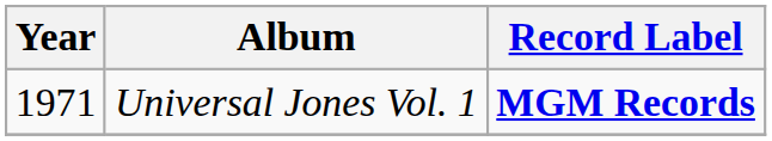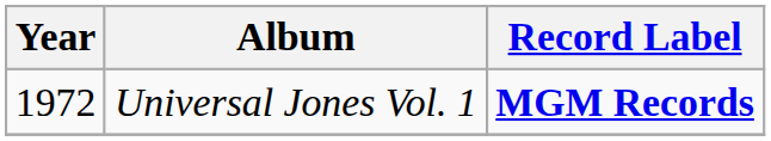Universal Jones Vol. 1 | Year: 1971 -> 1972
